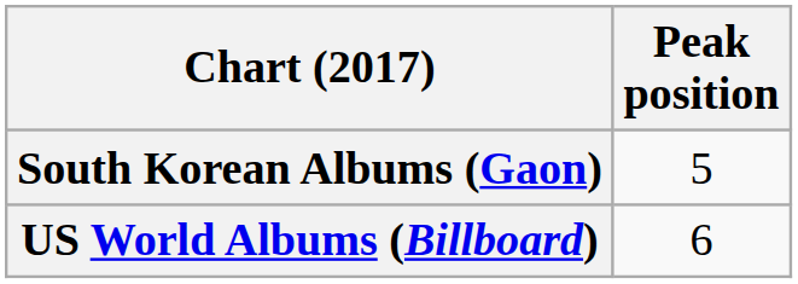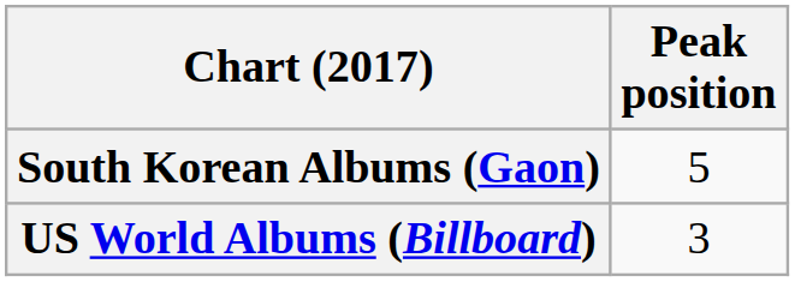US World Albums (Billboard) | Peak position: 6 -> 3
